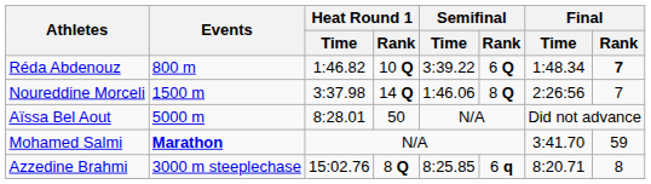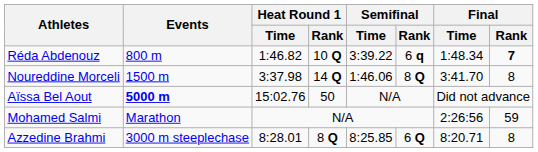Réda Abdenouz | Semifinal / Rank: 6 Q -> 6 q
Noureddine Morceli | Final / Time: 2:26:56 -> 3:41.70
Noureddine Morceli | Final / Rank: 7 -> 8
Aïssa Bel Aout | Events: normal -> bold
Aïssa Bel Aout | Heat Round 1 / Time: 8:28.01 -> 15:02.76
Mohamed Salmi | Events: bold -> normal
Mohamed Salmi | Final / Time: 3:41.70 -> 2:26:56
Azzedine Brahmi | Heat Round 1 / Time: 15:02.76 -> 8:28.01
Azzedine Brahmi | Semifinal / Rank: 6 q -> 6 Q
